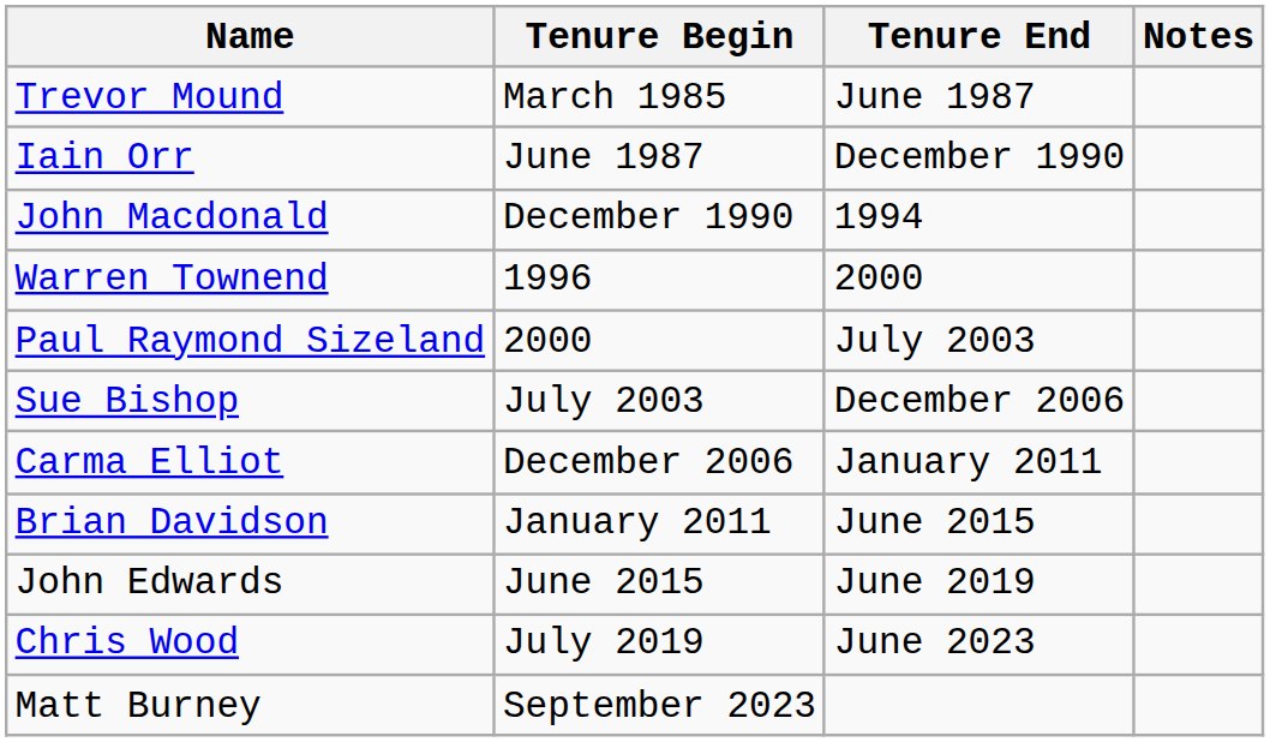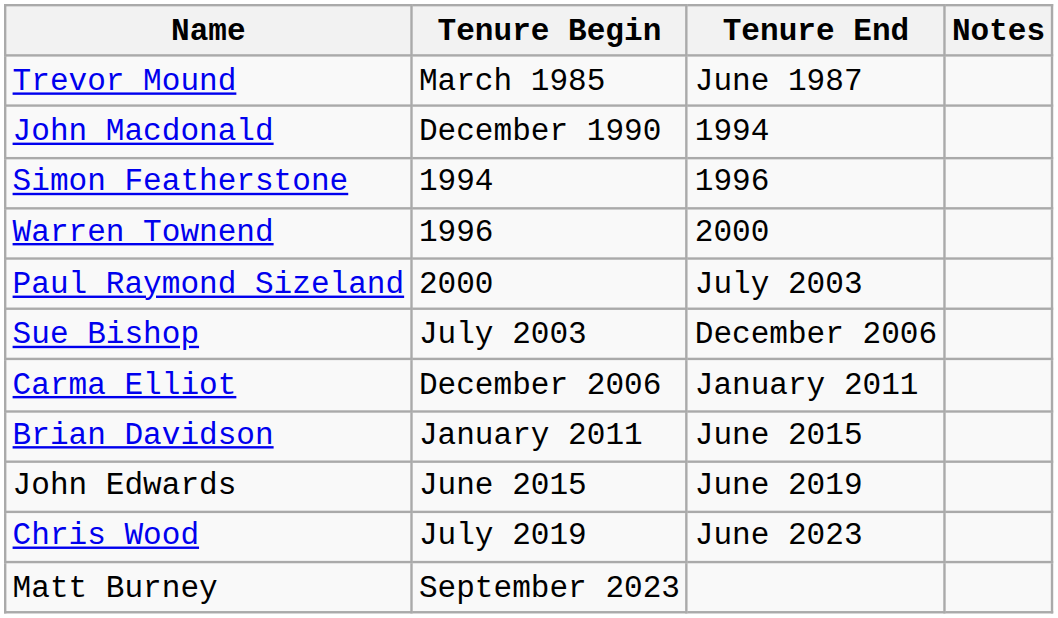- row: Iain Orr | June 1987 | December 1990
+ row: Simon Featherstone | 1994 | 1996
